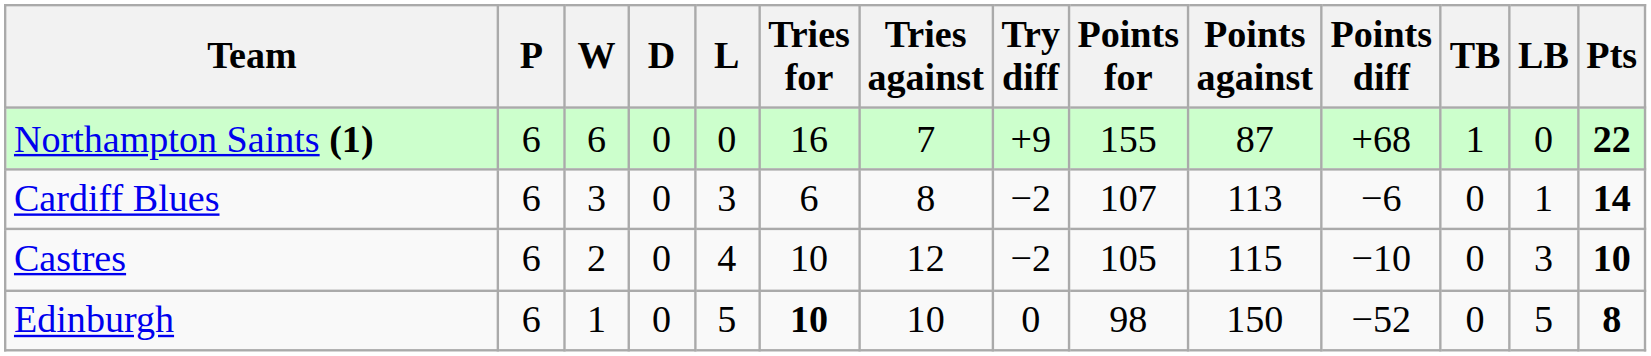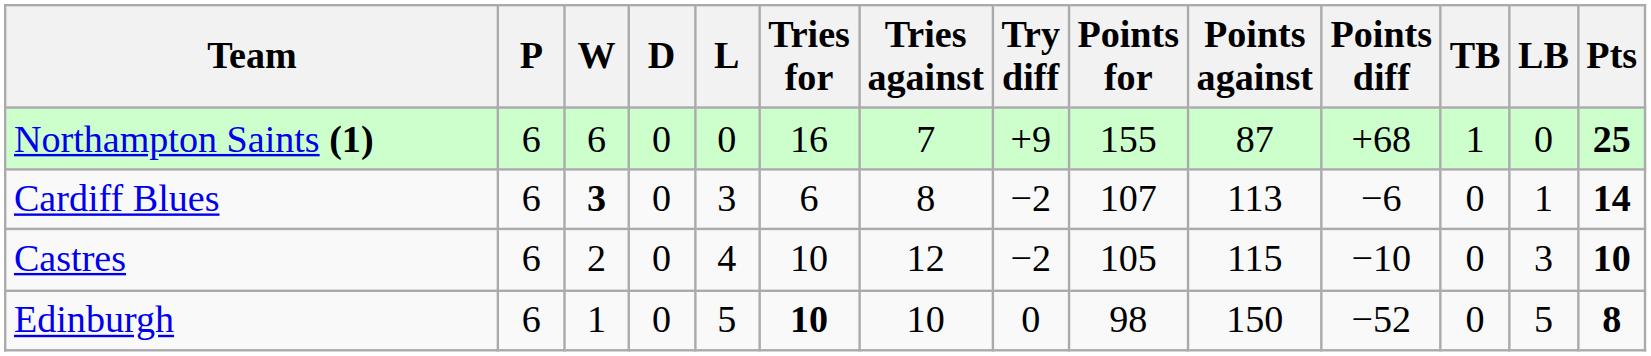Northampton Saints (1) | Pts: 22 -> 25
Cardiff Blues | W: normal -> bold
